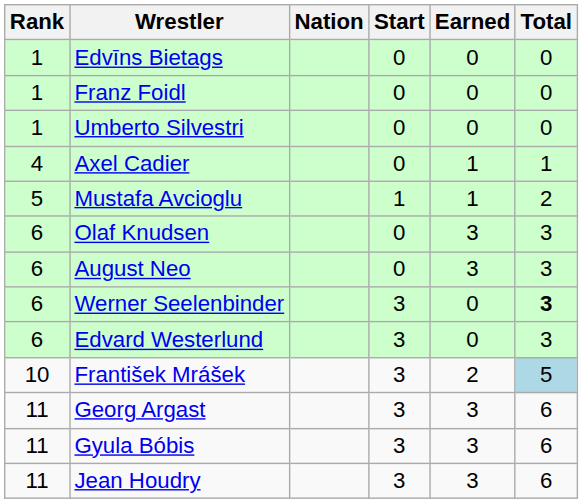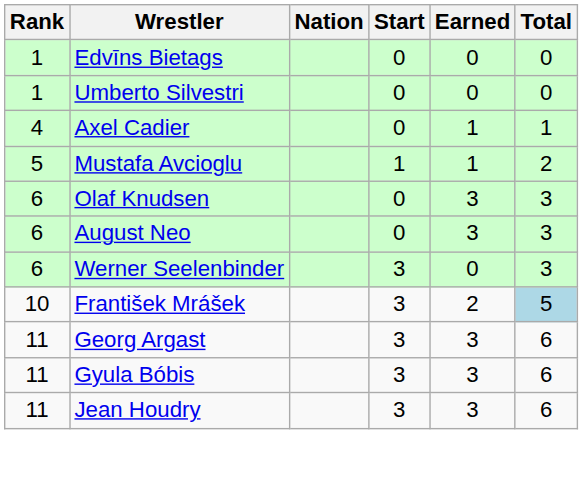- row: 1 | Franz Foidl | 0 | 0 | 0
Werner Seelenbinder | Total: bold -> normal
- row: 6 | Edvard Westerlund | 3 | 0 | 3
